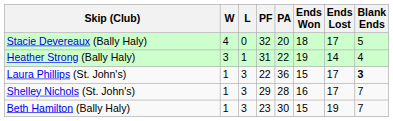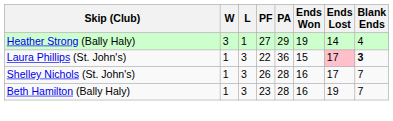- row: Stacie Devereaux (Bally Haly) | 4 | 0 | 32 | 20 | 18 | 17 | 5
Heather Strong (Bally Haly) | PF: 31 -> 27
Heather Strong (Bally Haly) | PA: 22 -> 29
Laura Phillips (St. John's) | Ends Lost: no background -> pink background
Shelley Nichols (St. John's) | PF: 29 -> 26
Beth Hamilton (Bally Haly) | PA: 30 -> 28
Beth Hamilton (Bally Haly) | Ends Won: 15 -> 16
